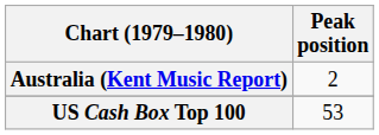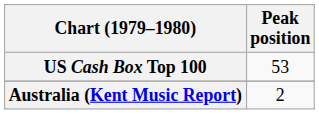rows swapped: Australia (Kent Music Report) <-> US Cash Box Top 100
